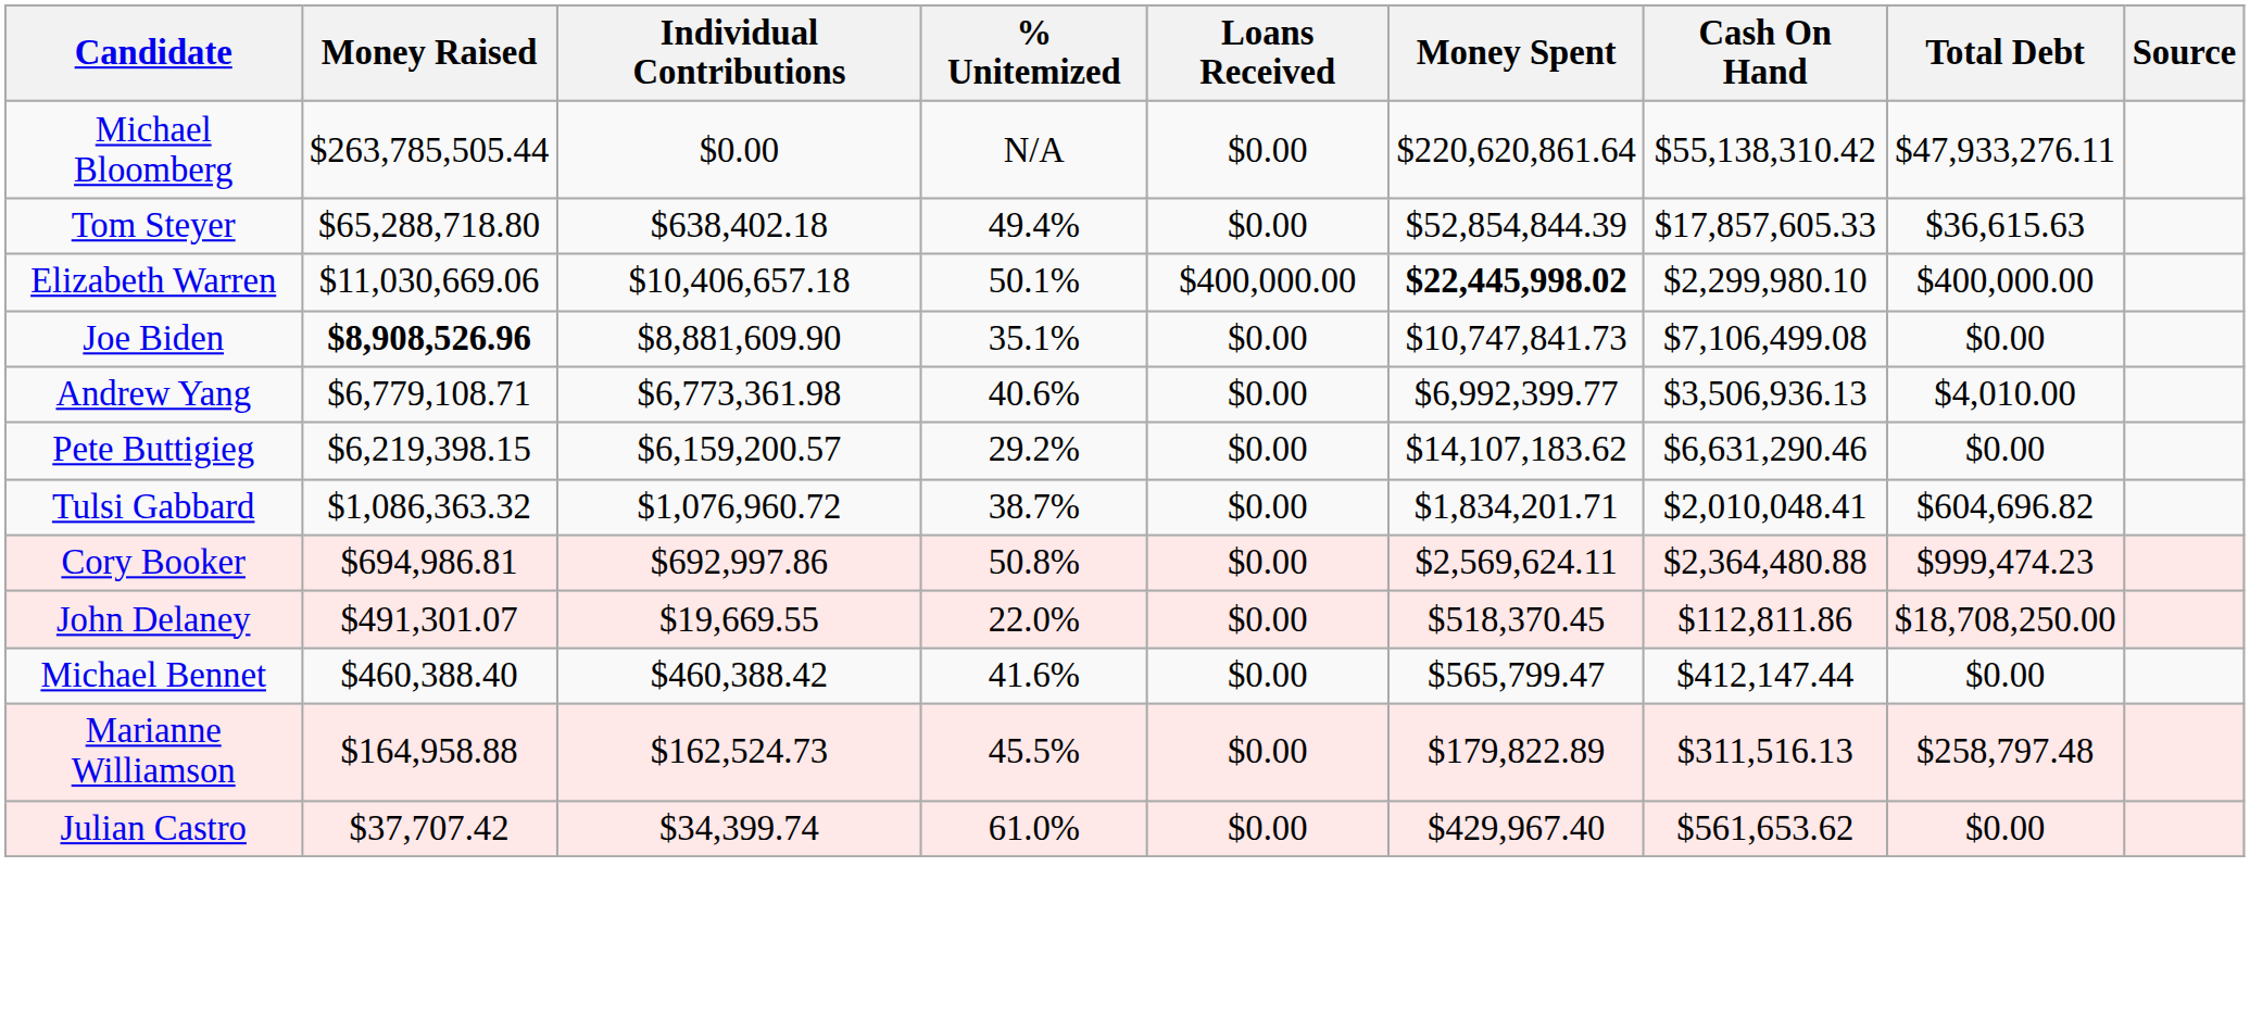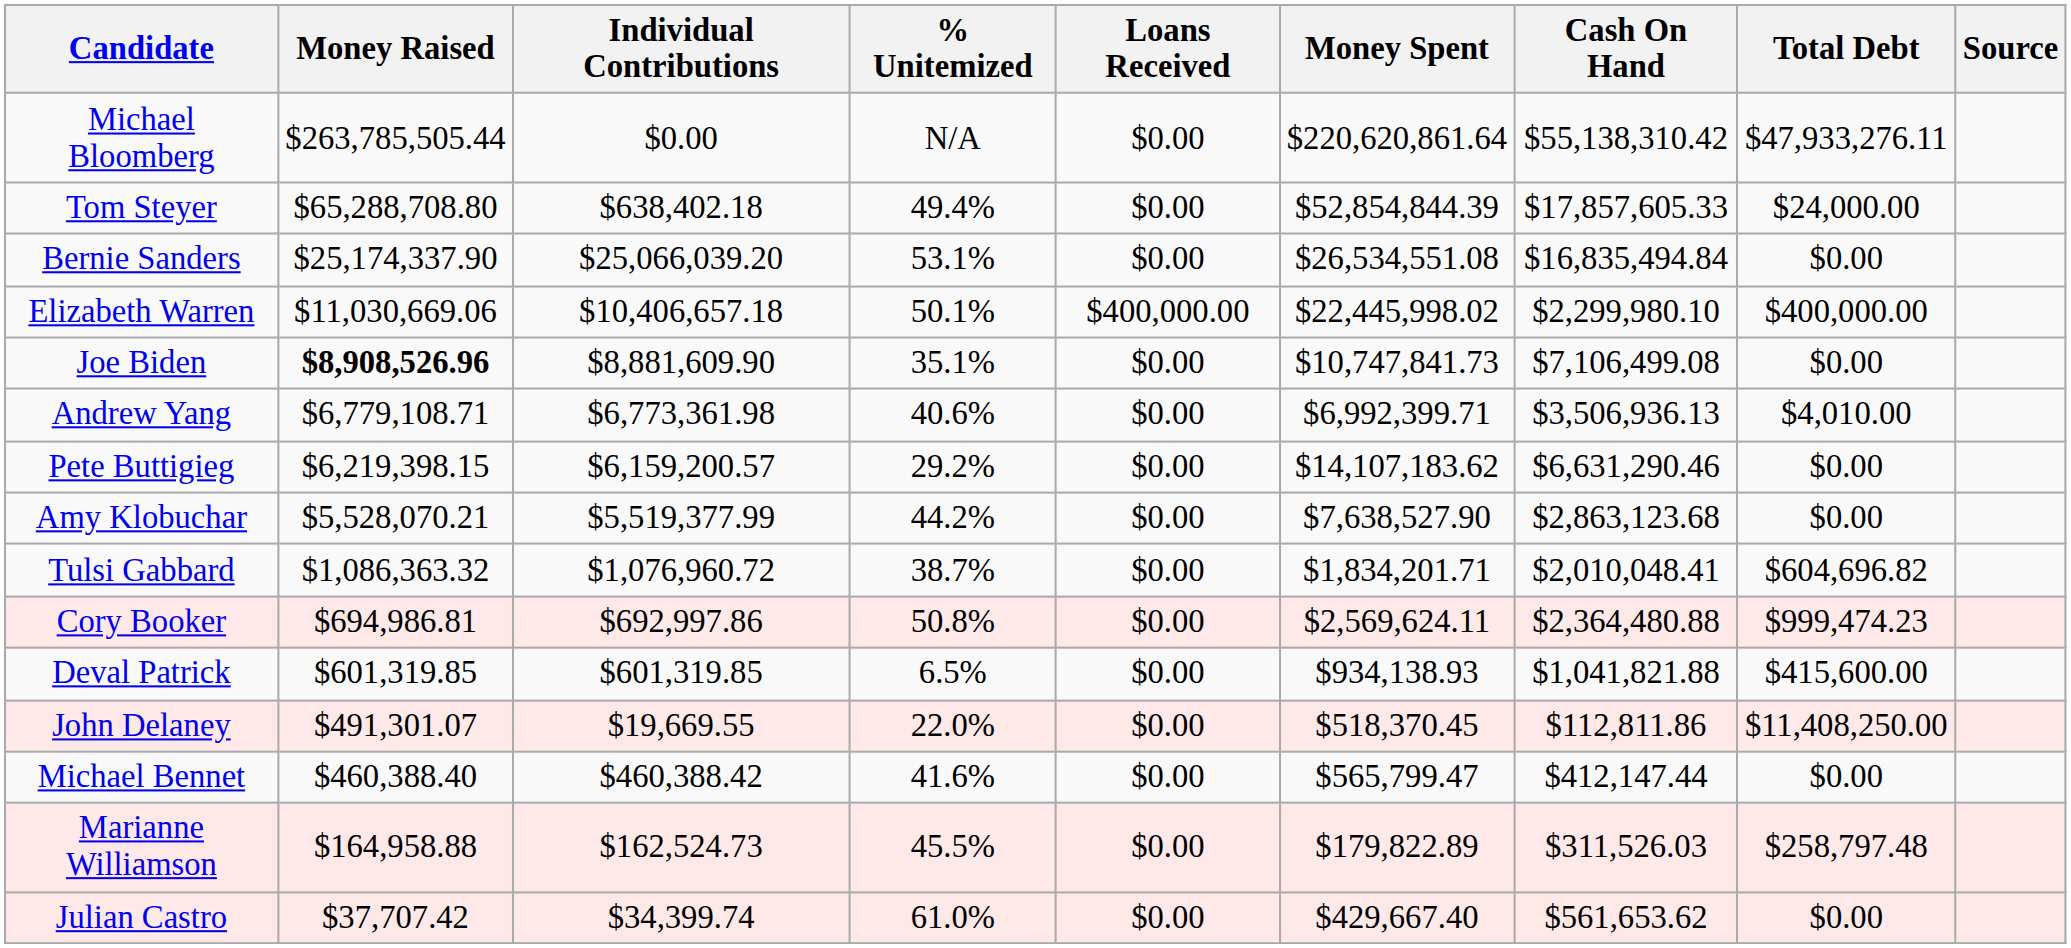Tom Steyer | Money Raised: $65,288,718.80 -> $65,288,708.80
Tom Steyer | Total Debt: $36,615.63 -> $24,000.00
+ row: Bernie Sanders | $25,174,337.90 | $25,066,039.20 | 53.1% | $0.00 | $26,534,551.08 | $16,835,494.84 | $0.00
Elizabeth Warren | Money Spent: bold -> normal
Andrew Yang | Money Spent: $6,992,399.77 -> $6,992,399.71
+ row: Amy Klobuchar | $5,528,070.21 | $5,519,377.99 | 44.2% | $0.00 | $7,638,527.90 | $2,863,123.68 | $0.00
+ row: Deval Patrick | $601,319.85 | $601,319.85 | 6.5% | $0.00 | $934,138.93 | $1,041,821.88 | $415,600.00
John Delaney | Total Debt: $18,708,250.00 -> $11,408,250.00
Marianne Williamson | Cash On Hand: $311,516.13 -> $311,526.03
Julian Castro | Money Spent: $429,967.40 -> $429,667.40
